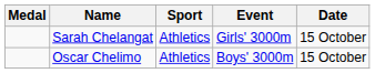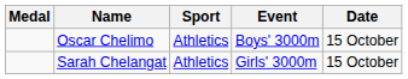rows swapped: Sarah Chelangat <-> Oscar Chelimo
